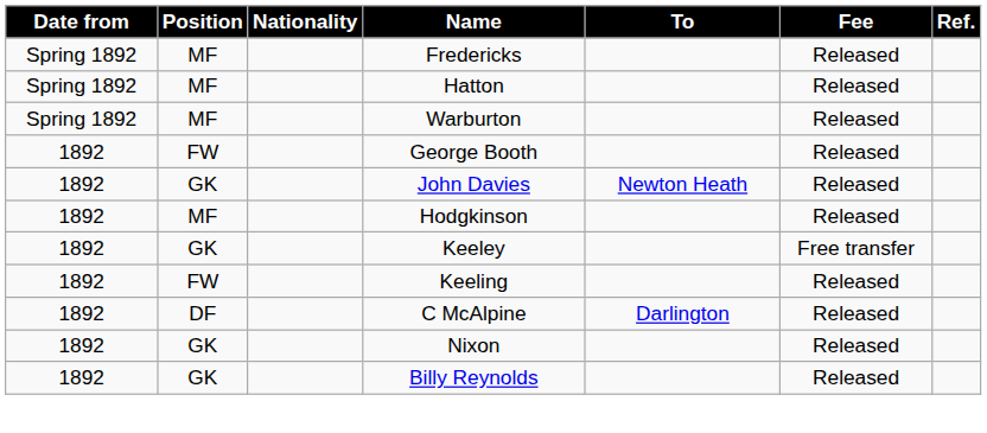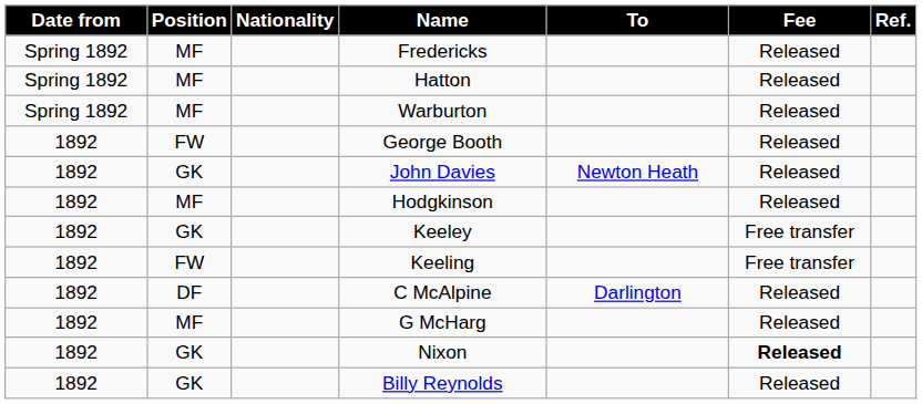Keeling | Fee: Released -> Free transfer
+ row: 1892 | MF | G McHarg | Released
Nixon | Fee: normal -> bold
